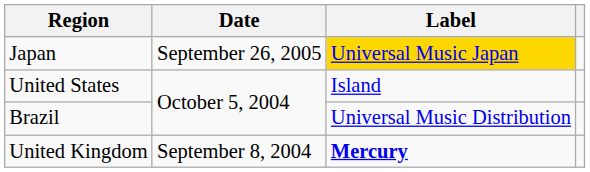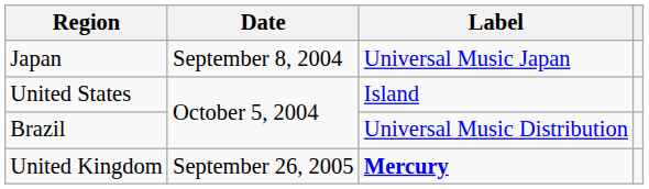Japan | Date: September 26, 2005 -> September 8, 2004
Japan | Label: gold background -> no background
United Kingdom | Date: September 8, 2004 -> September 26, 2005
